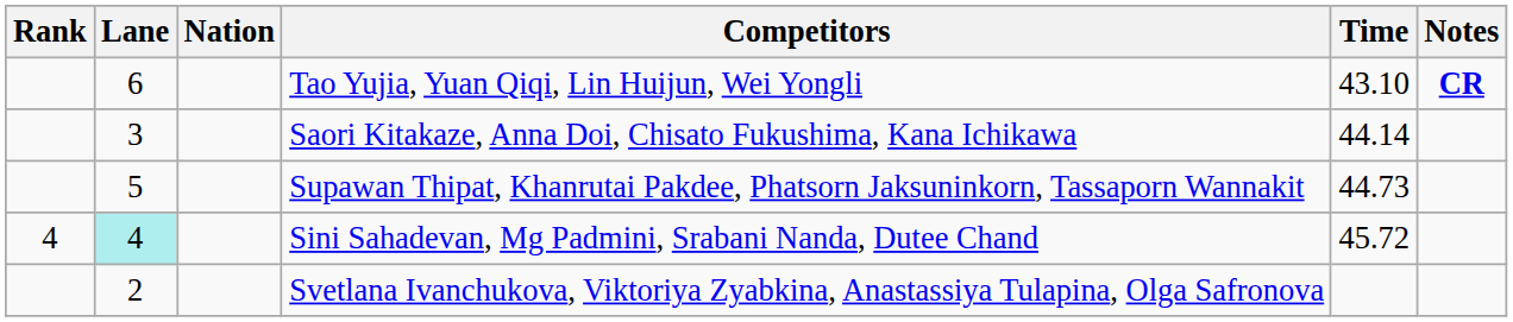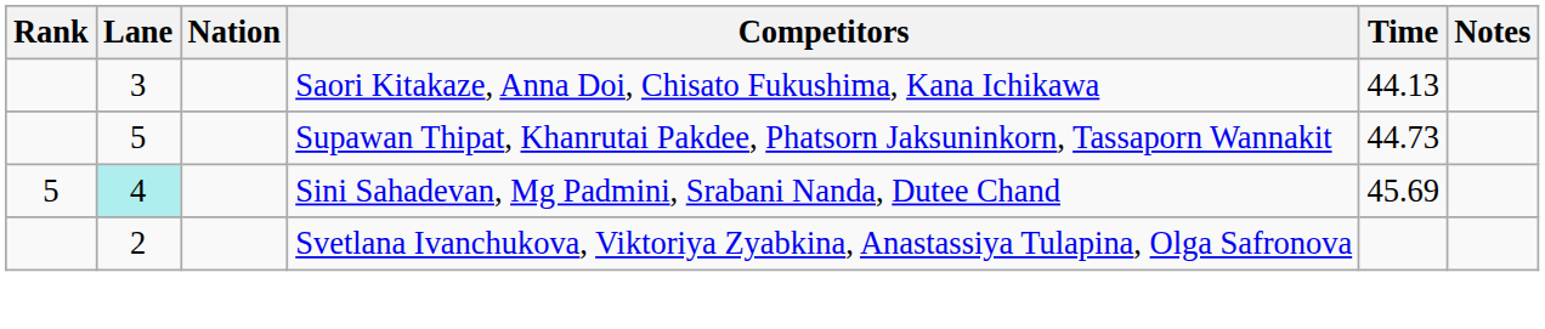- row: 6 | Tao Yujia, Yuan Qiqi, Lin Huijun, Wei Yongli | 43.10 | CR
Saori Kitakaze, Anna Doi, Chisato Fukushima, Kana Ichikawa | Time: 44.14 -> 44.13
Sini Sahadevan, Mg Padmini, Srabani Nanda, Dutee Chand | Rank: 4 -> 5
Sini Sahadevan, Mg Padmini, Srabani Nanda, Dutee Chand | Time: 45.72 -> 45.69
